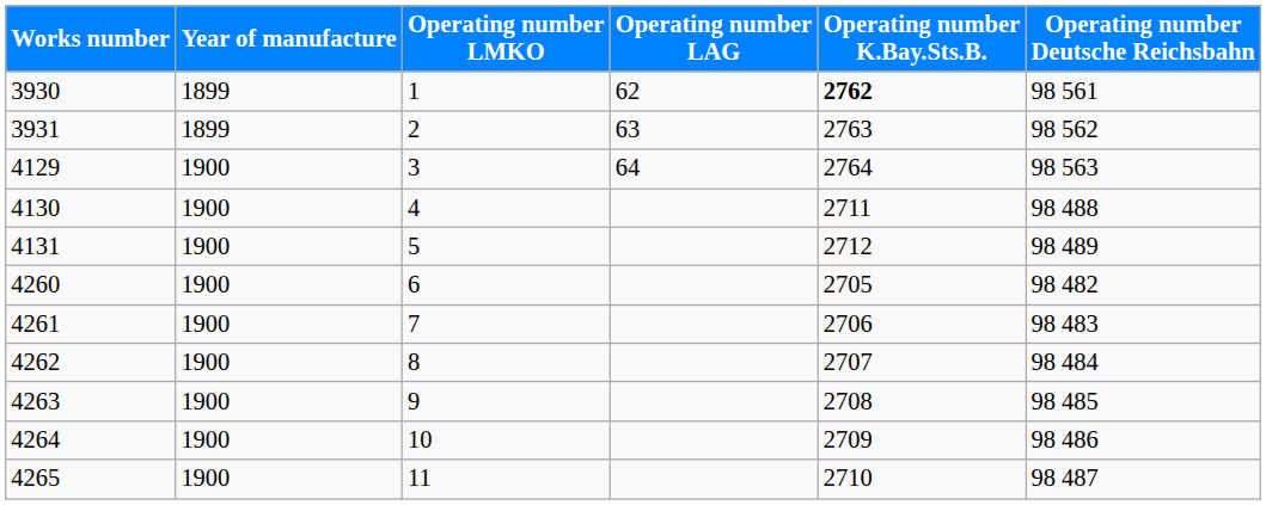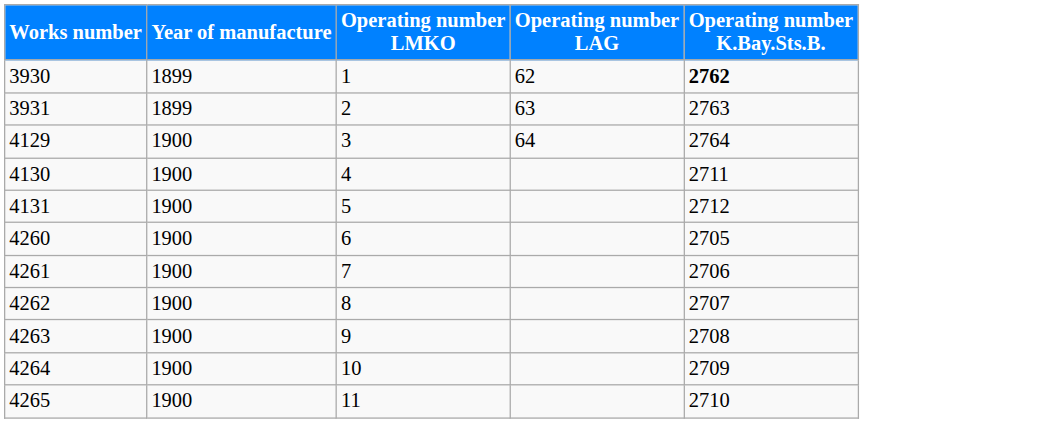- column: Operating number Deutsche Reichsbahn | 98 561 | 98 562 | 98 563 | 98 488 | 98 489 | 98 482 | 98 483 | 98 484 | 98 485 | 98 486 | 98 487
